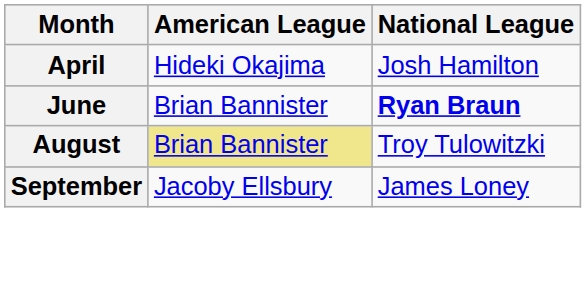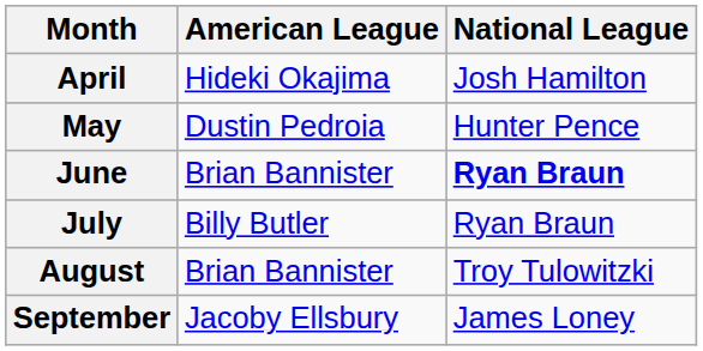+ row: May | Dustin Pedroia | Hunter Pence
+ row: July | Billy Butler | Ryan Braun
August | American League: khaki background -> no background
